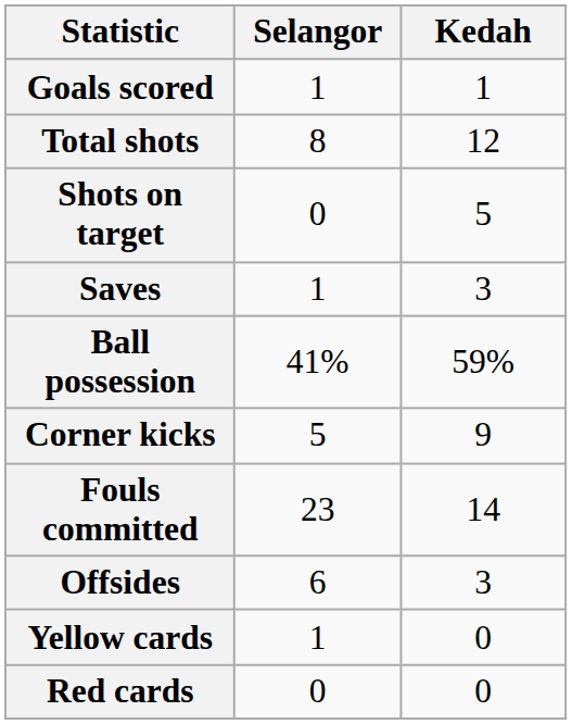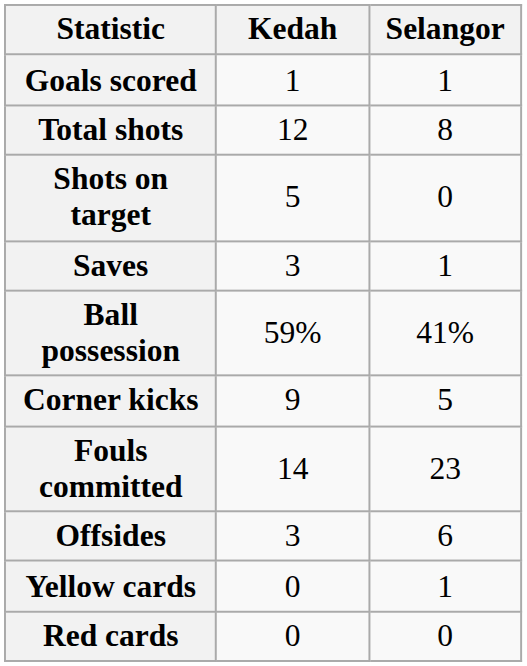columns swapped: Kedah <-> Selangor
